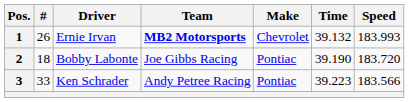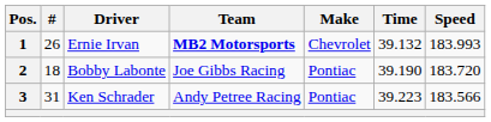3 | #: 33 -> 31
